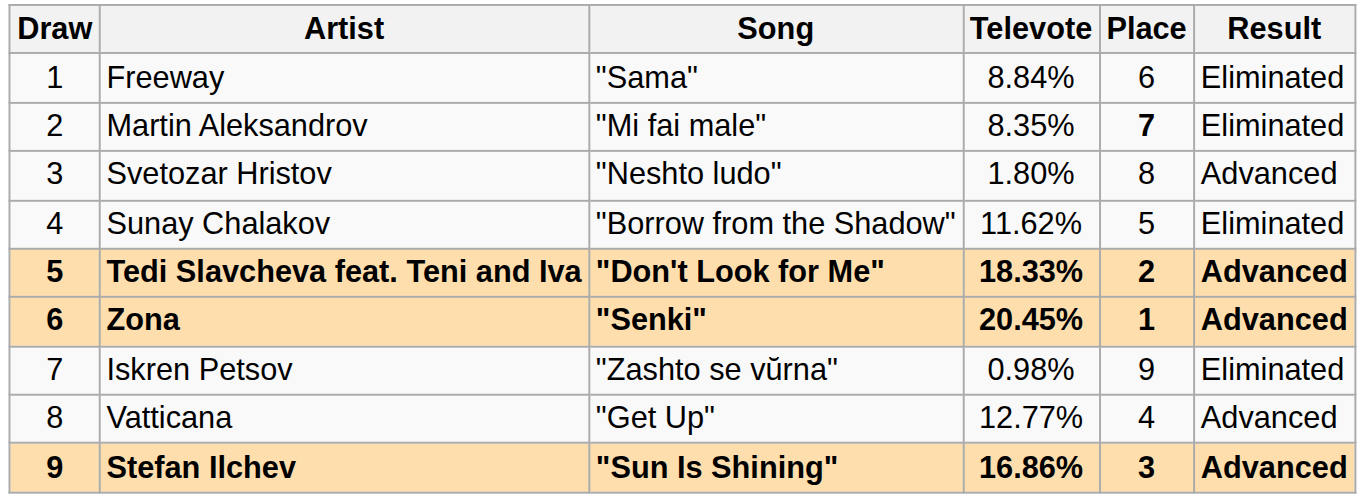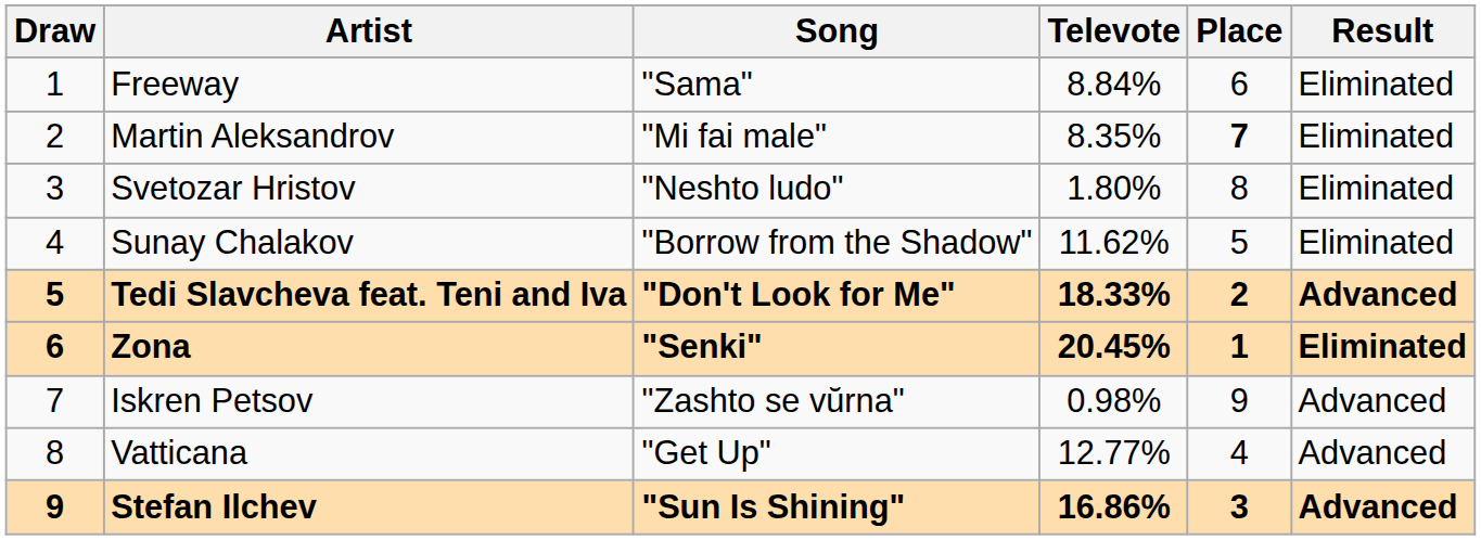Svetozar Hristov | Result: Advanced -> Eliminated
Zona | Result: Advanced -> Eliminated
Iskren Petsov | Result: Eliminated -> Advanced
